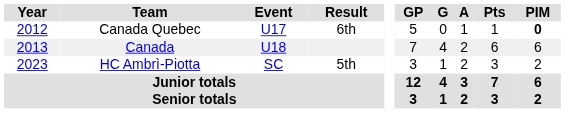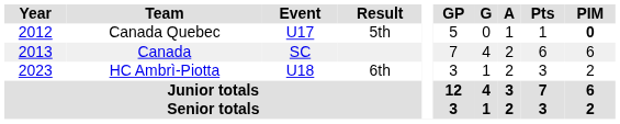Canada Quebec | Result: 6th -> 5th
Canada | Event: U18 -> SC
HC Ambrì-Piotta | Event: SC -> U18
HC Ambrì-Piotta | Result: 5th -> 6th
